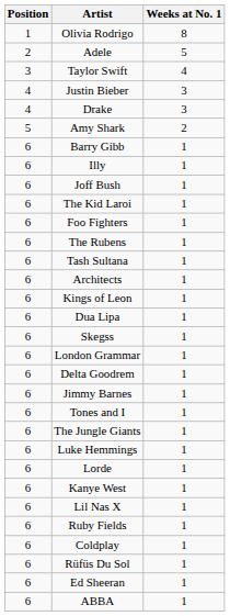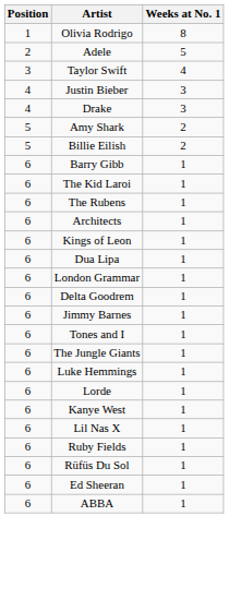+ row: 5 | Billie Eilish | 2
- row: 6 | Illy | 1
- row: 6 | Joff Bush | 1
- row: 6 | Foo Fighters | 1
- row: 6 | Tash Sultana | 1
- row: 6 | Skegss | 1
- row: 6 | Coldplay | 1
